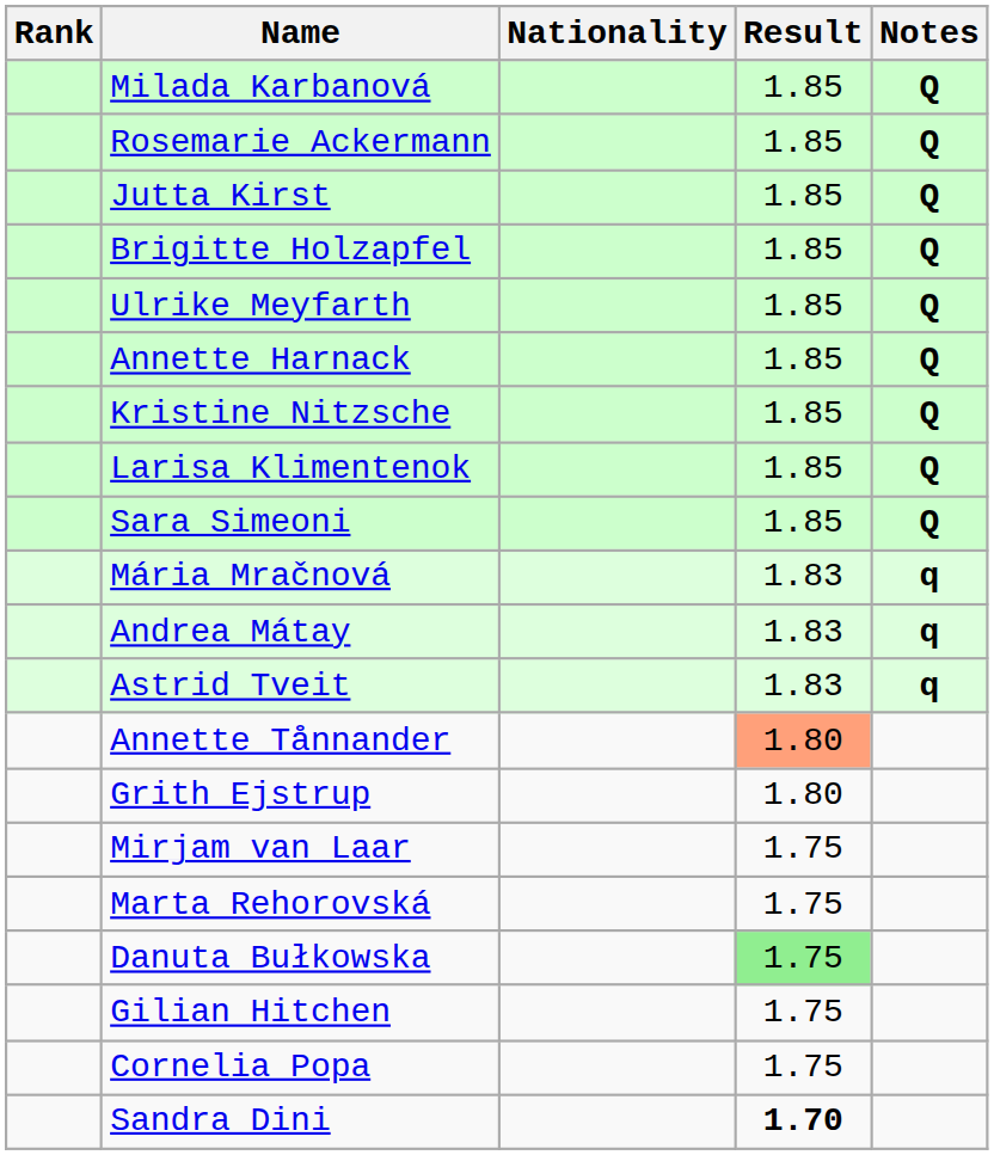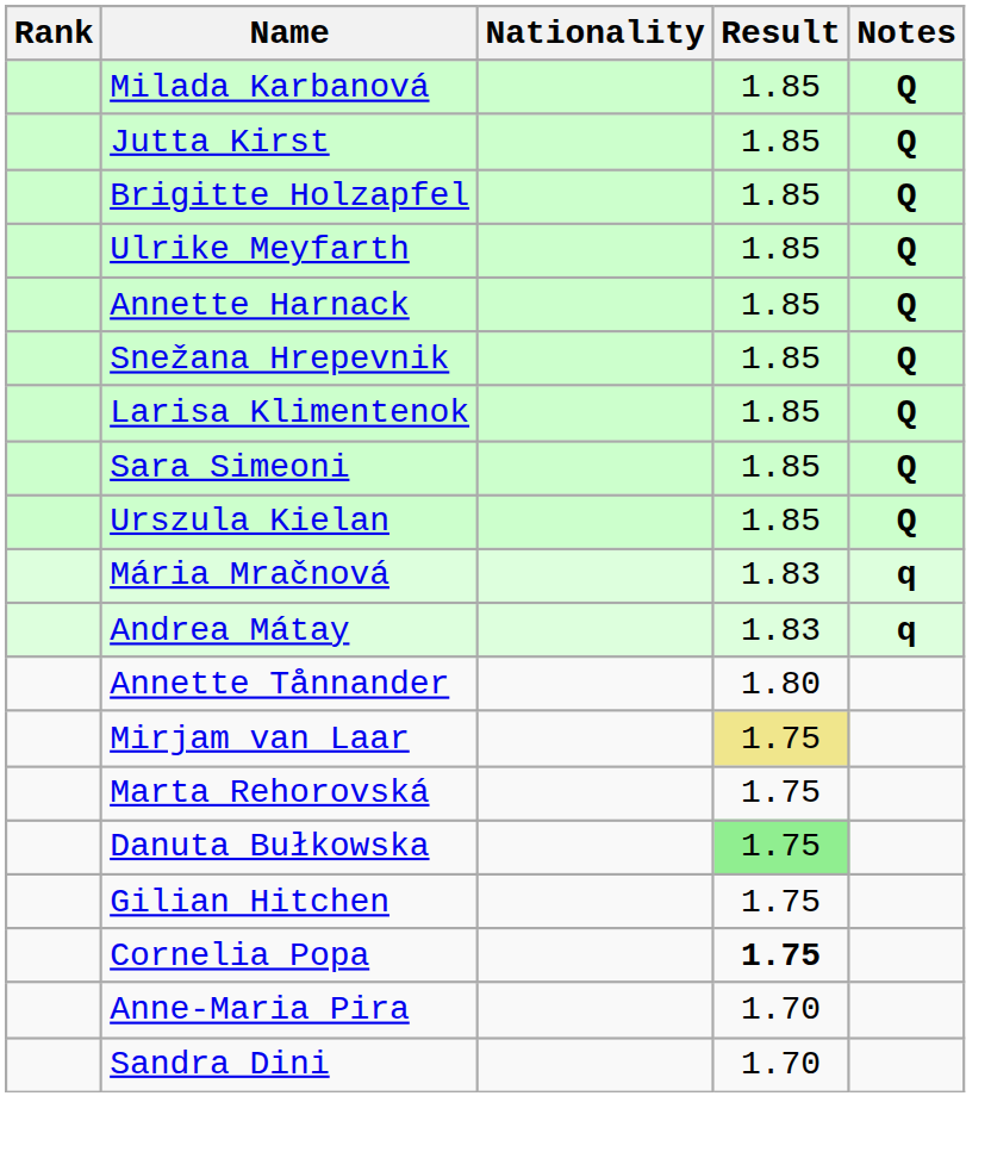- row: Rosemarie Ackermann | 1.85 | Q
+ row: Snežana Hrepevnik | 1.85 | Q
- row: Kristine Nitzsche | 1.85 | Q
+ row: Urszula Kielan | 1.85 | Q
- row: Astrid Tveit | 1.83 | q
Annette Tånnander | Result: lightsalmon background -> no background
- row: Grith Ejstrup | 1.80
Mirjam van Laar | Result: no background -> khaki background
Cornelia Popa | Result: normal -> bold
+ row: Anne-Maria Pira | 1.70
Sandra Dini | Result: bold -> normal
